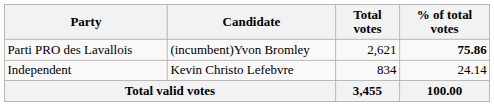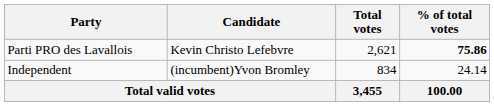Parti PRO des Lavallois | Candidate: (incumbent)Yvon Bromley -> Kevin Christo Lefebvre
Independent | Candidate: Kevin Christo Lefebvre -> (incumbent)Yvon Bromley
